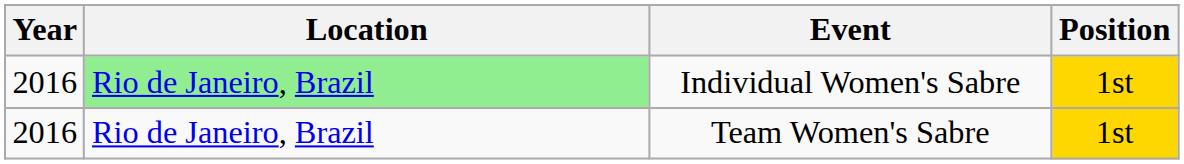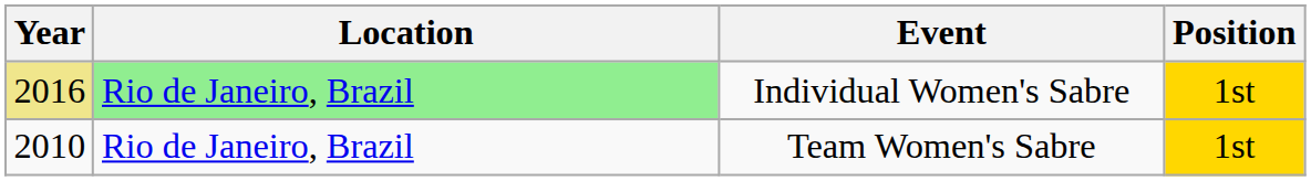Individual Women's Sabre | Year: no background -> khaki background
Team Women's Sabre | Year: 2016 -> 2010
